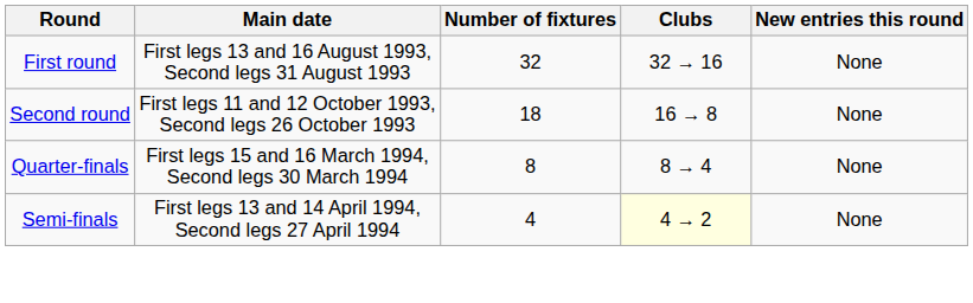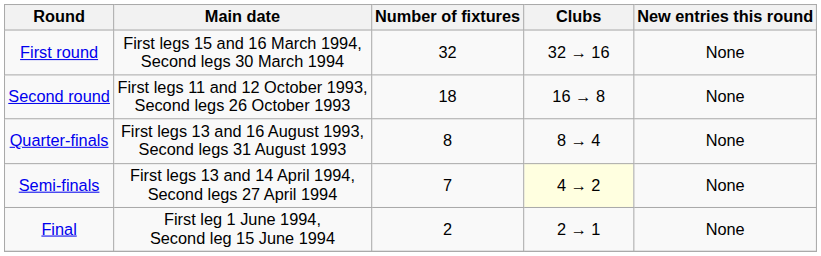First round | Main date: First legs 13 and 16 August 1993, Second legs 31 August 1993 -> First legs 15 and 16 March 1994, Second legs 30 March 1994
Quarter-finals | Main date: First legs 15 and 16 March 1994, Second legs 30 March 1994 -> First legs 13 and 16 August 1993, Second legs 31 August 1993
Semi-finals | Number of fixtures: 4 -> 7
+ row: Final | First leg 1 June 1994, Second leg 15 June 1994 | 2 | 2 → 1 | None
